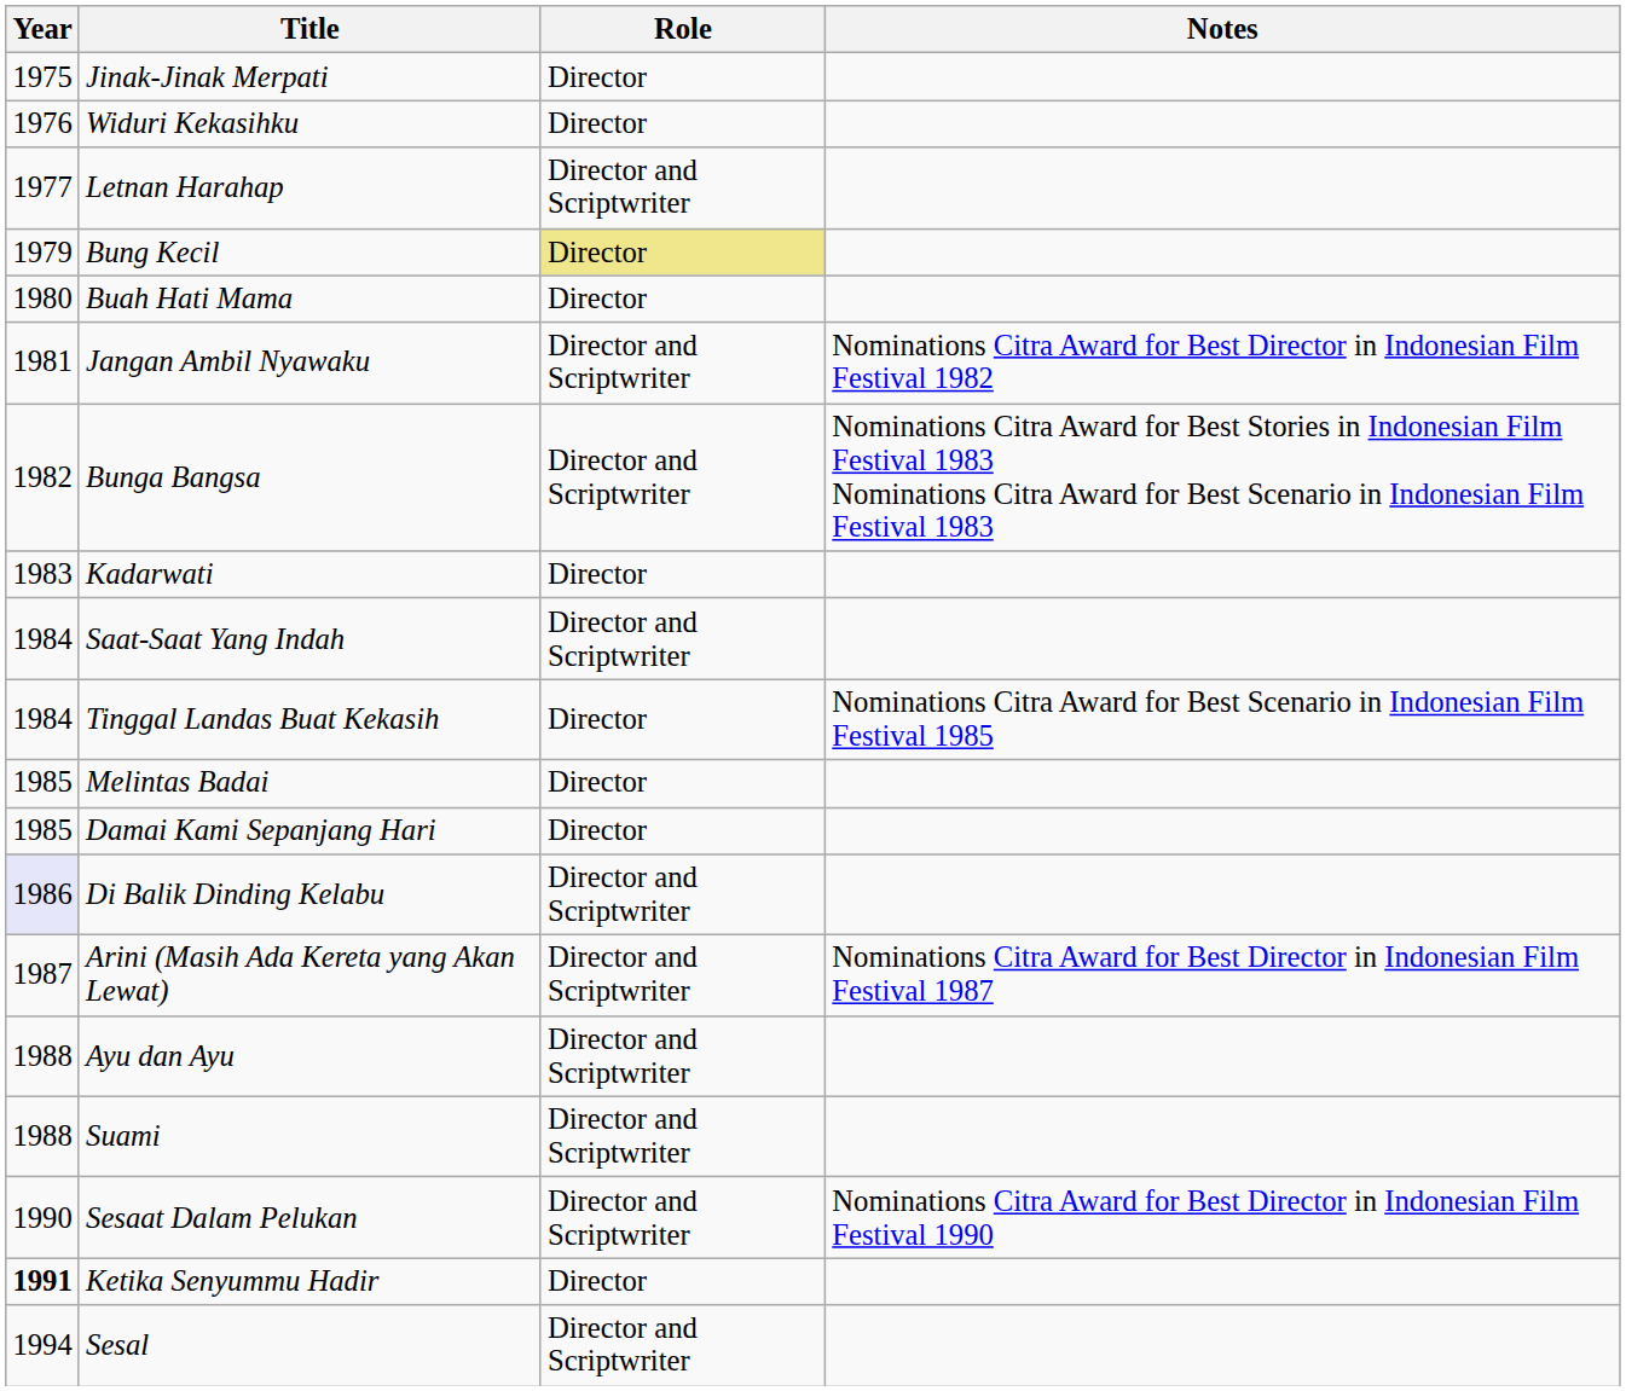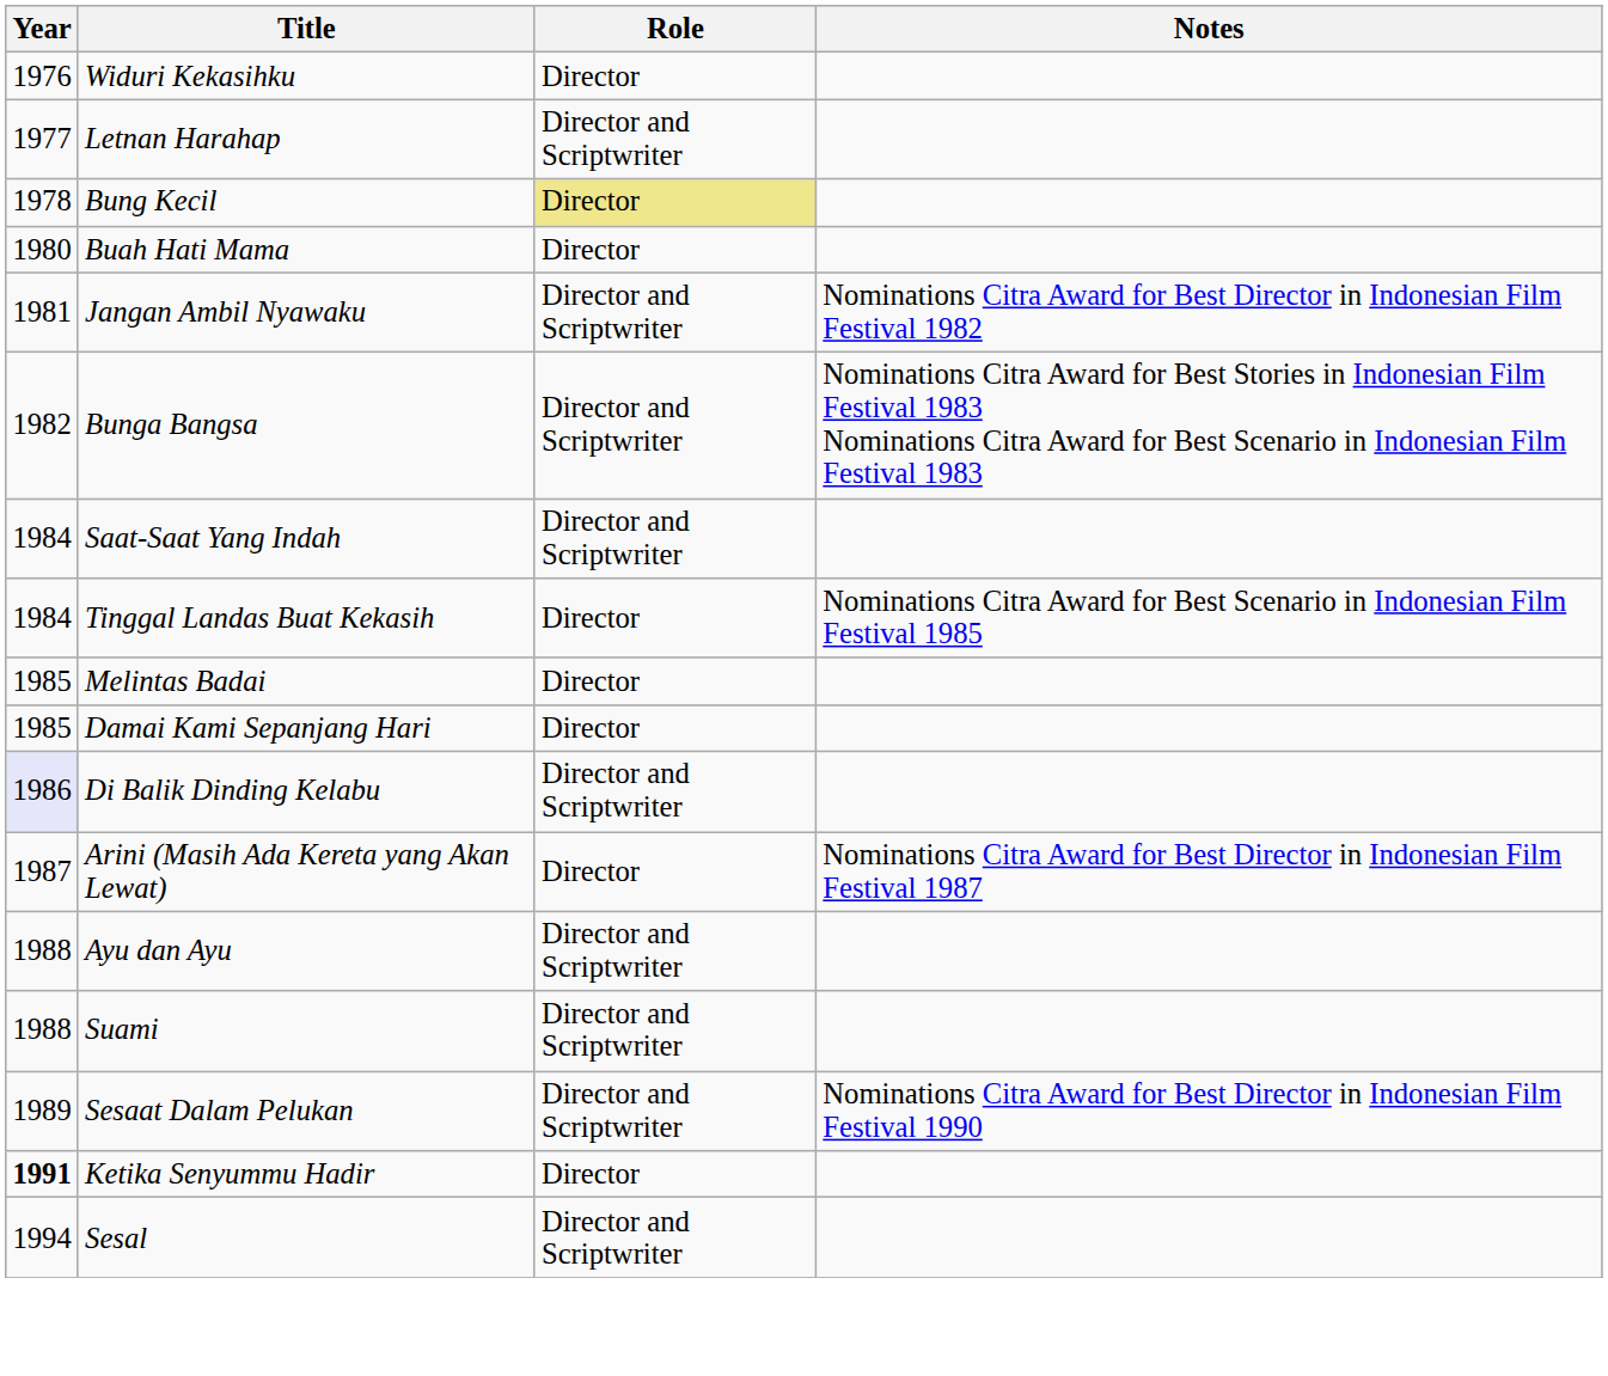- row: 1975 | Jinak-Jinak Merpati | Director
Bung Kecil | Year: 1979 -> 1978
- row: 1983 | Kadarwati | Director
Arini (Masih Ada Kereta yang Akan Lewat) | Role: Director and Scriptwriter -> Director
Sesaat Dalam Pelukan | Year: 1990 -> 1989
